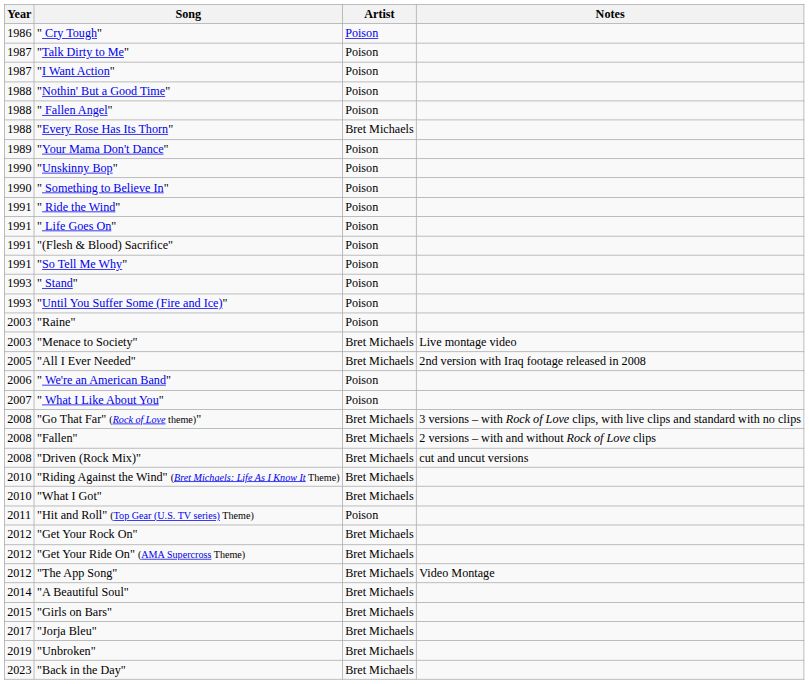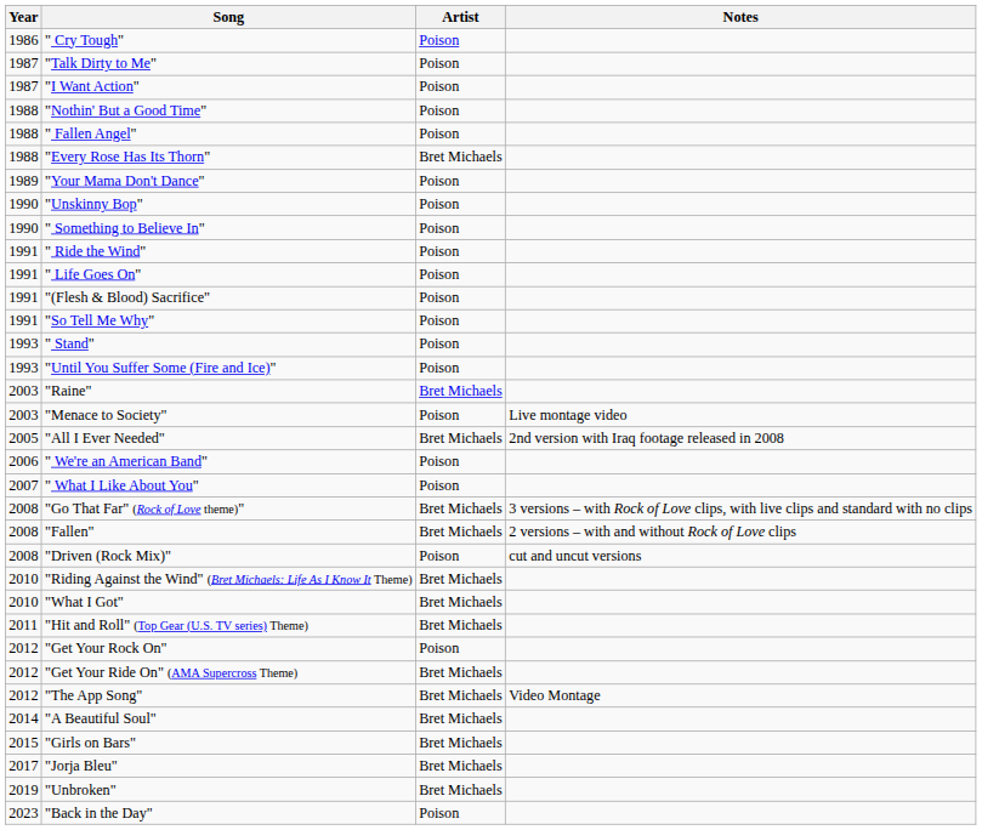"Raine" | Artist: Poison -> Bret Michaels
"Menace to Society" | Artist: Bret Michaels -> Poison
"Driven (Rock Mix)" | Artist: Bret Michaels -> Poison
"Hit and Roll" (Top Gear (U.S. TV series) Theme) | Artist: Poison -> Bret Michaels
"Get Your Rock On" | Artist: Bret Michaels -> Poison
"Back in the Day" | Artist: Bret Michaels -> Poison
